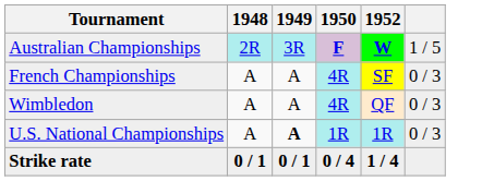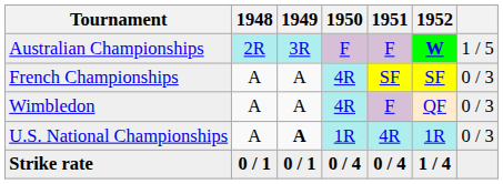+ column: 1951 | F | SF | F | 4R | 0 / 4
Australian Championships | 1950: bold -> normal
